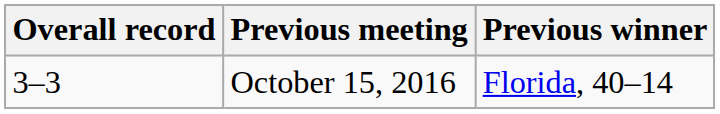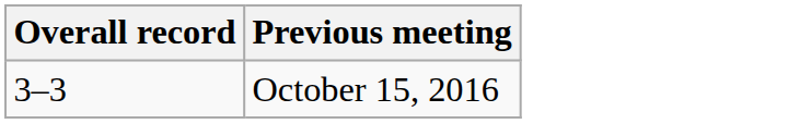- column: Previous winner | Florida, 40–14
